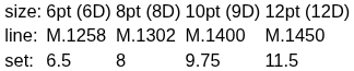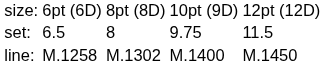rows swapped: set: <-> line:
